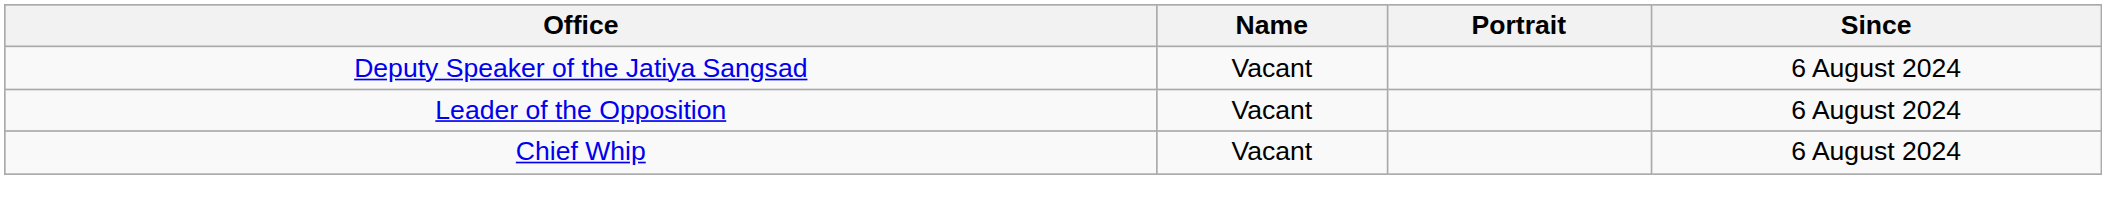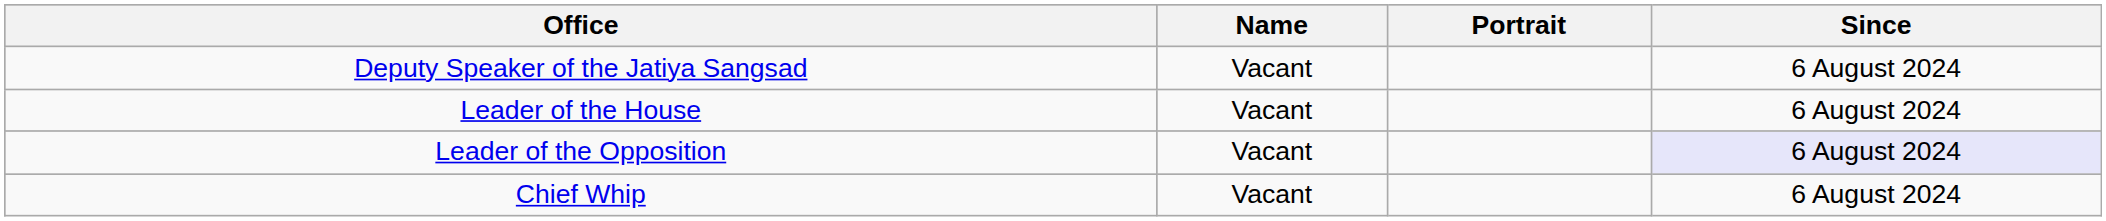+ row: Leader of the House | Vacant | 6 August 2024
Leader of the Opposition | Since: no background -> lavender background
